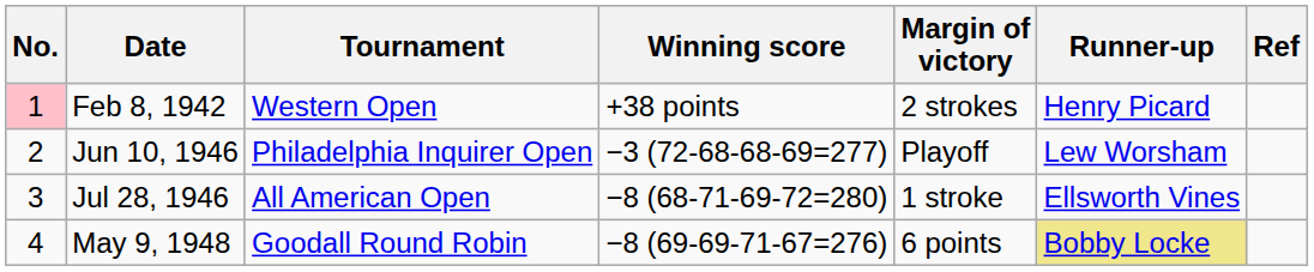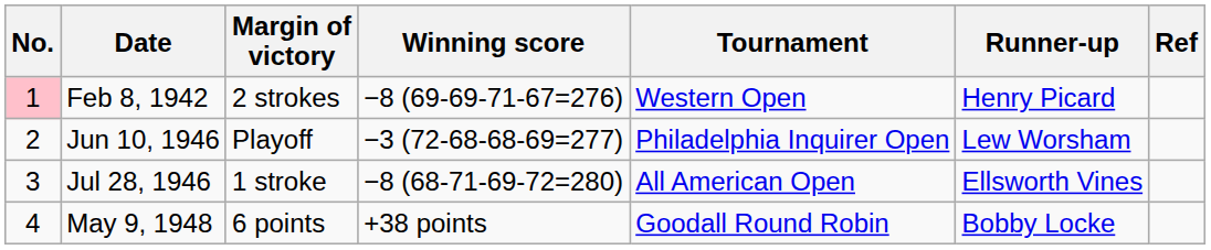columns swapped: Tournament <-> Margin of victory
Feb 8, 1942 | Winning score: +38 points -> −8 (69-69-71-67=276)
May 9, 1948 | Winning score: −8 (69-69-71-67=276) -> +38 points
May 9, 1948 | Runner-up: khaki background -> no background
